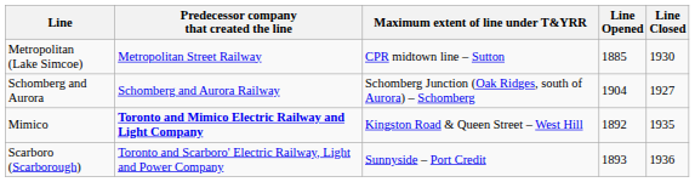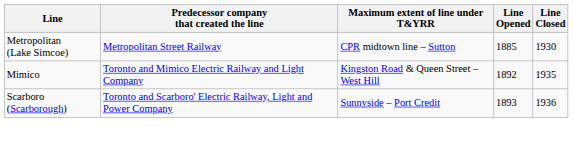- row: Schomberg and Aurora | Schomberg and Aurora Railway | Schomberg Junction (Oak Ridges, south of Aurora) – Schomberg | 1904 | 1927
Mimico | Predecessor company that created the line: bold -> normal
